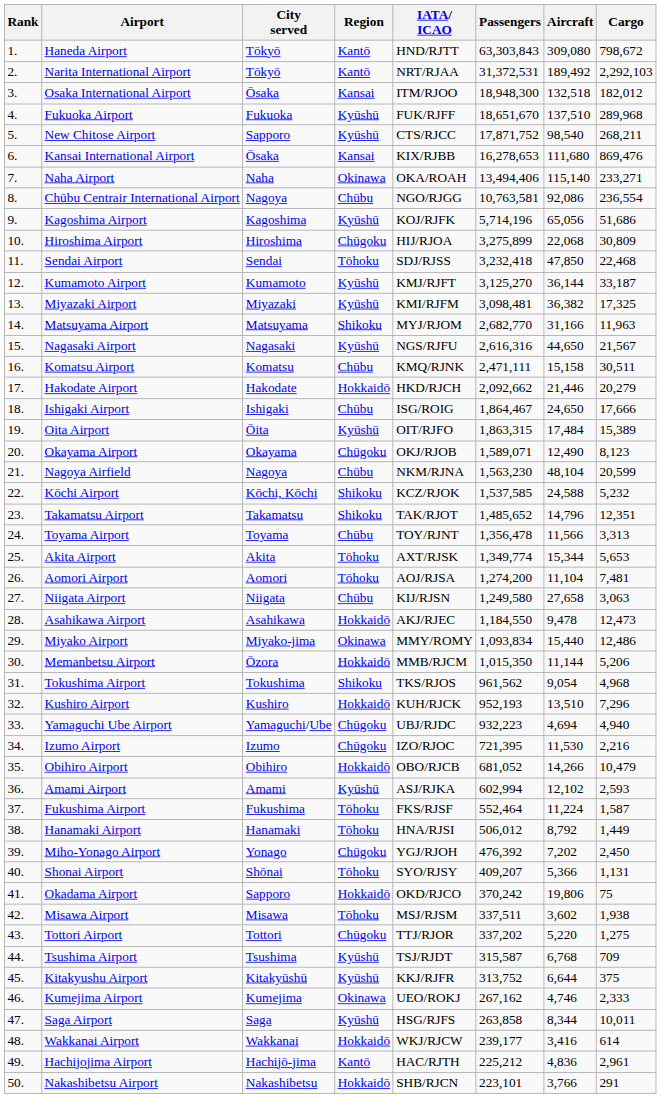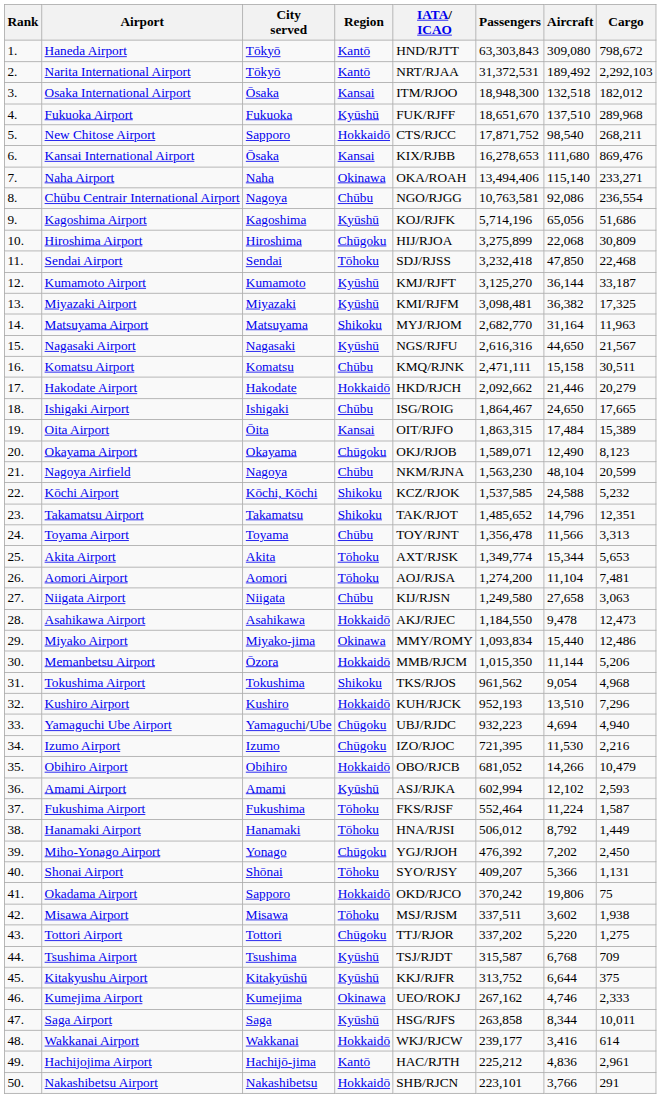New Chitose Airport | Region: Kyūshū -> Hokkaidō
Matsuyama Airport | Aircraft: 31,166 -> 31,164
Ishigaki Airport | Cargo: 17,666 -> 17,665
Oita Airport | Region: Kyūshū -> Kansai
